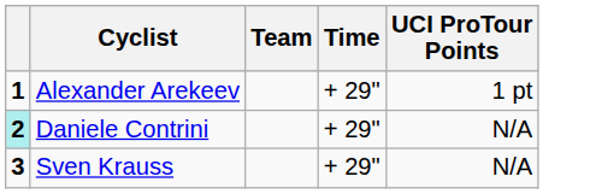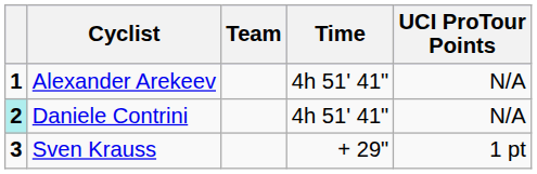Alexander Arekeev | Time: + 29" -> 4h 51' 41"
Alexander Arekeev | UCI ProTour Points: 1 pt -> N/A
Daniele Contrini | Time: + 29" -> 4h 51' 41"
Sven Krauss | UCI ProTour Points: N/A -> 1 pt
